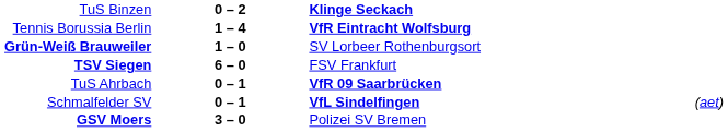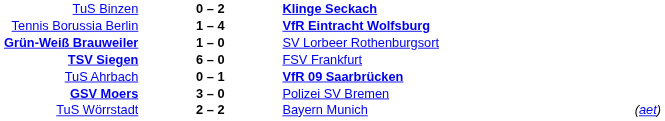- row: Schmalfelder SV | 0 – 1 | VfL Sindelfingen | (aet)
+ row: TuS Wörrstadt | 2 – 2 | Bayern Munich | (aet)
